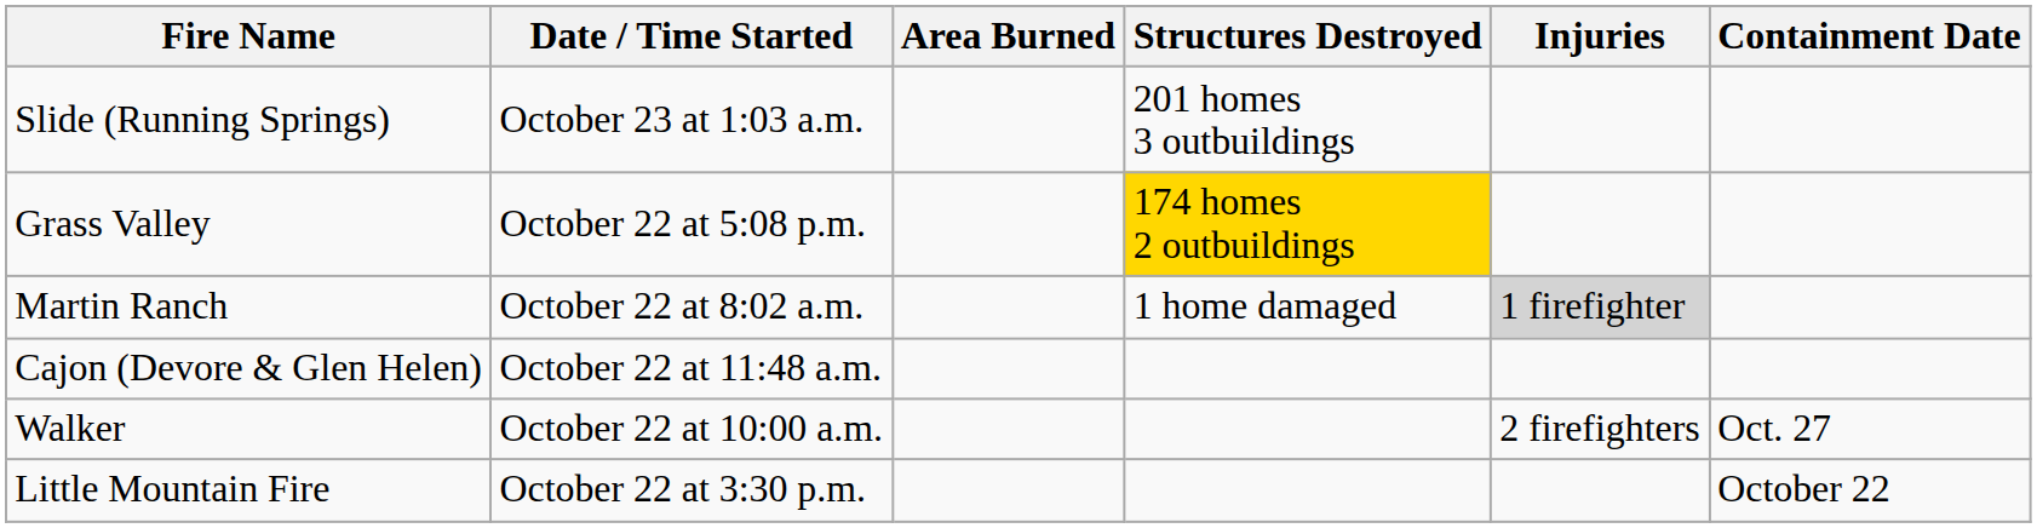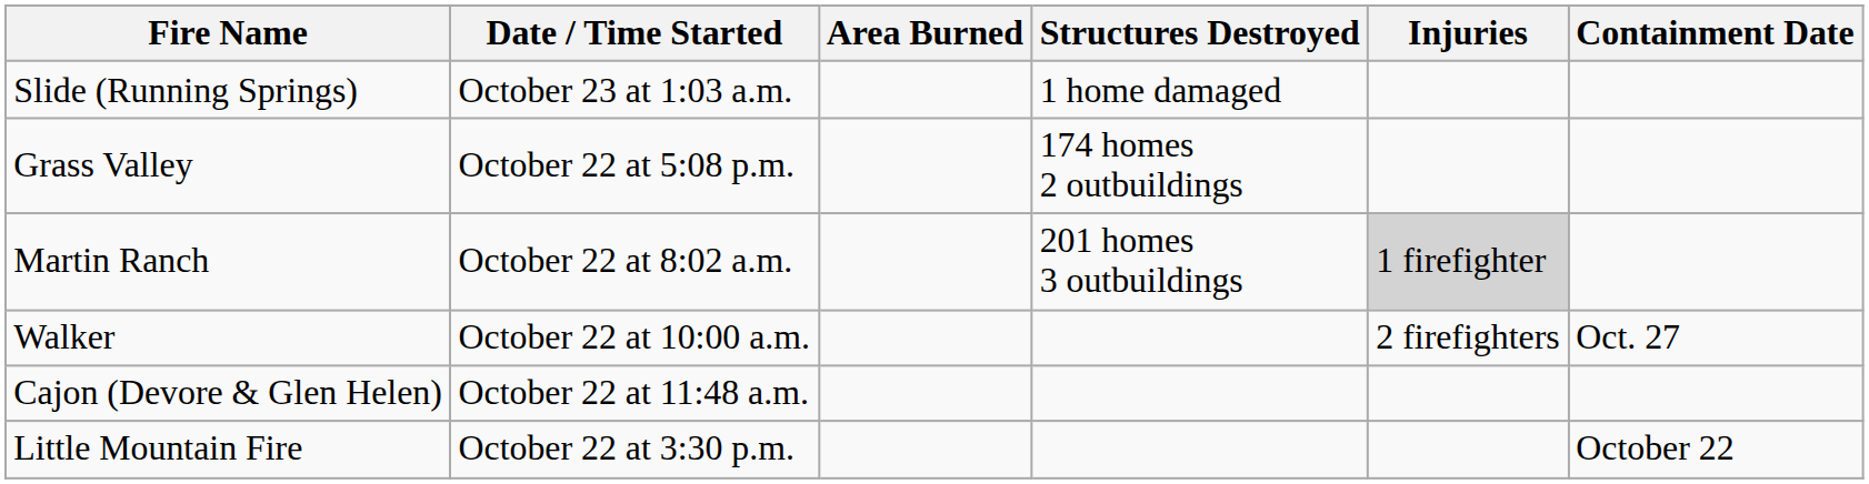Slide (Running Springs) | Structures Destroyed: 201 homes 3 outbuildings -> 1 home damaged
Grass Valley | Structures Destroyed: gold background -> no background
Martin Ranch | Structures Destroyed: 1 home damaged -> 201 homes 3 outbuildings
rows swapped: Walker <-> Cajon (Devore & Glen Helen)
